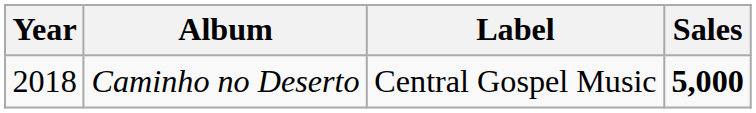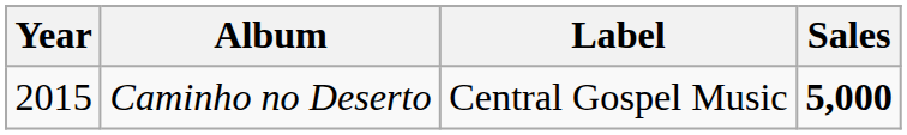Caminho no Deserto | Year: 2018 -> 2015
